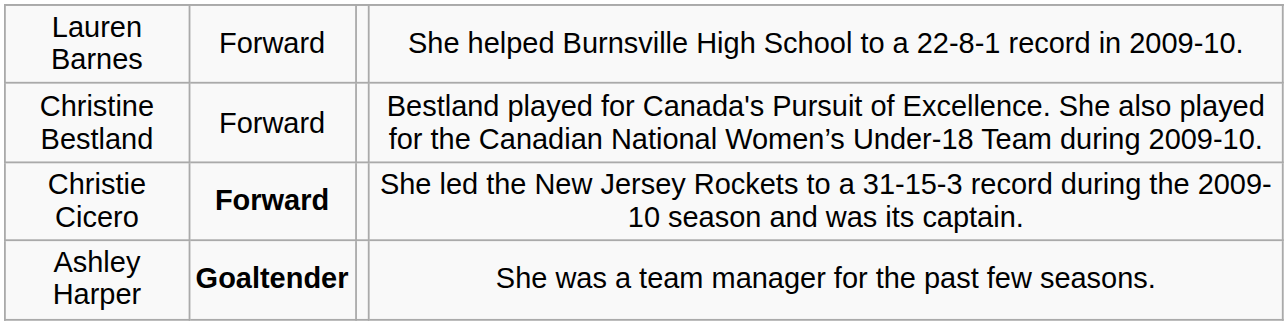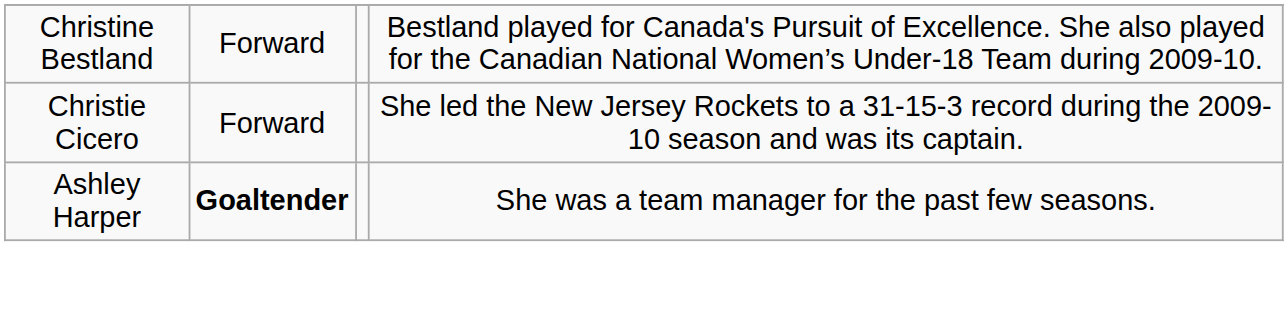- row: Lauren Barnes | Forward | She helped Burnsville High School to a 22-8-1 record in 2009-10.
Christie Cicero | column 2: bold -> normal
